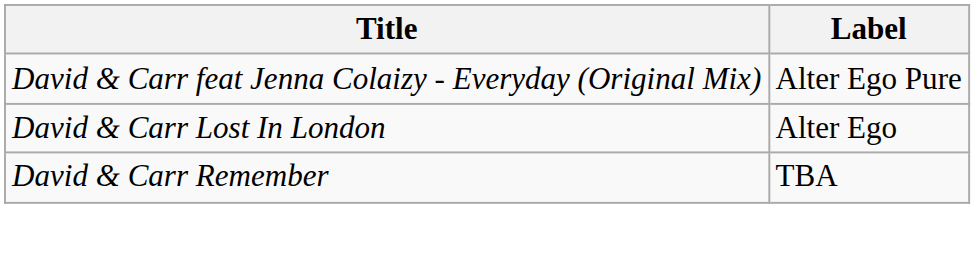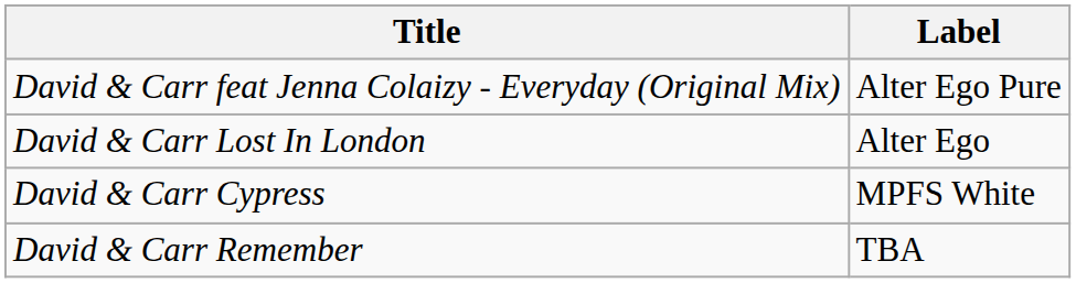+ row: David & Carr Cypress | MPFS White
